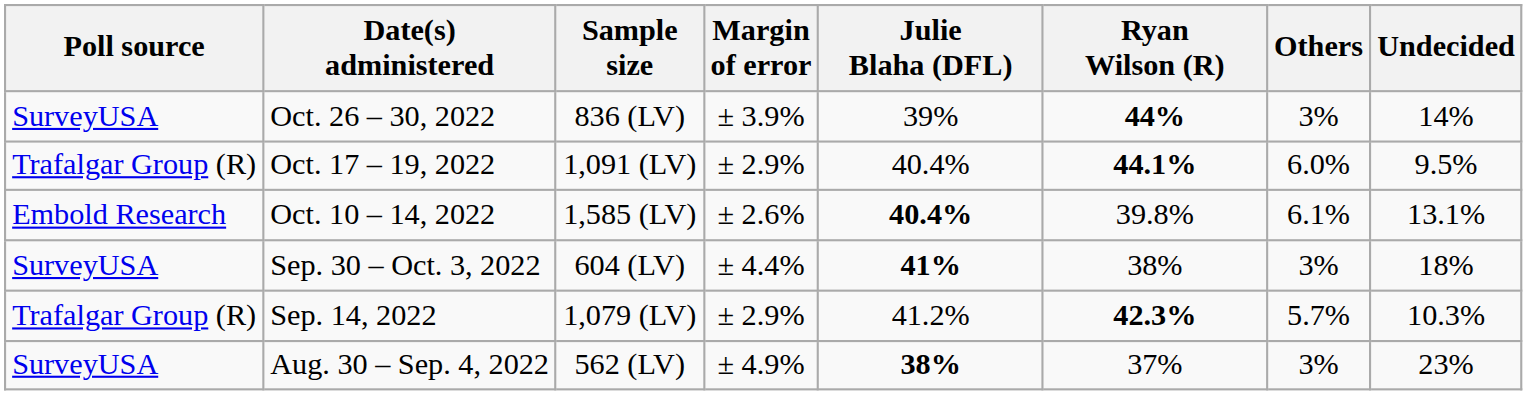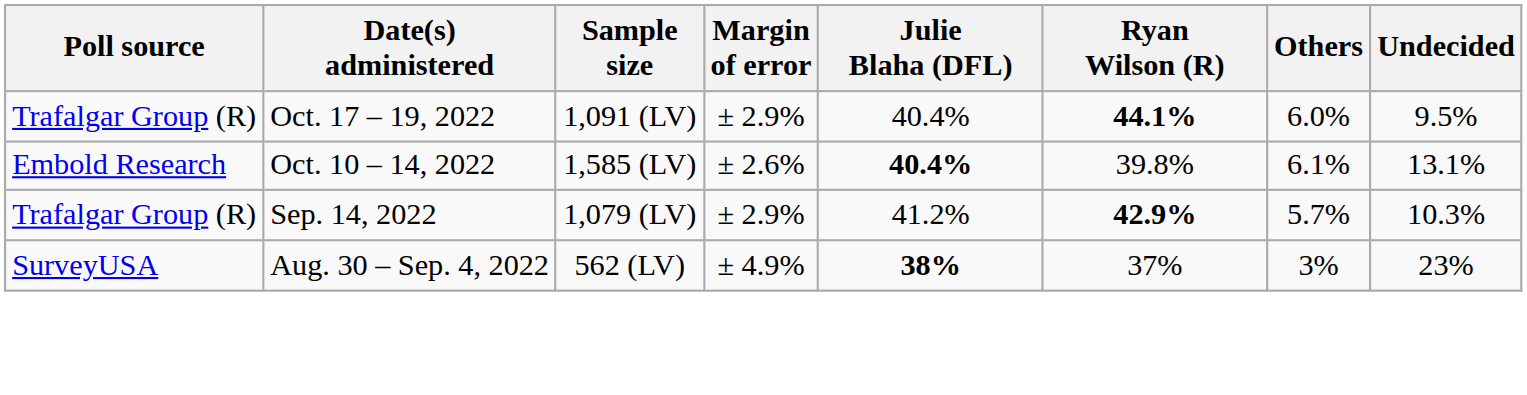- row: SurveyUSA | Oct. 26 – 30, 2022 | 836 (LV) | ± 3.9% | 39% | 44% | 3% | 14%
- row: SurveyUSA | Sep. 30 – Oct. 3, 2022 | 604 (LV) | ± 4.4% | 41% | 38% | 3% | 18%
Sep. 14, 2022 | Ryan Wilson (R): 42.3% -> 42.9%
